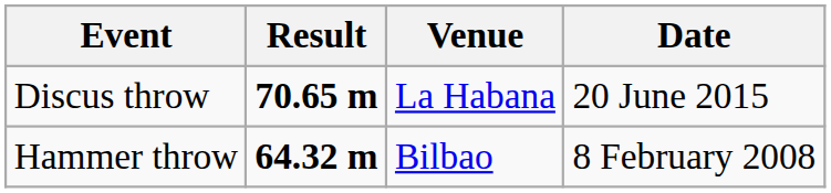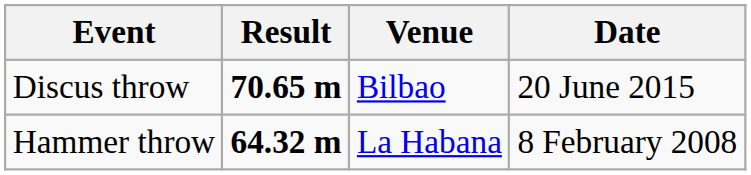Discus throw | Venue: La Habana -> Bilbao
Hammer throw | Venue: Bilbao -> La Habana
